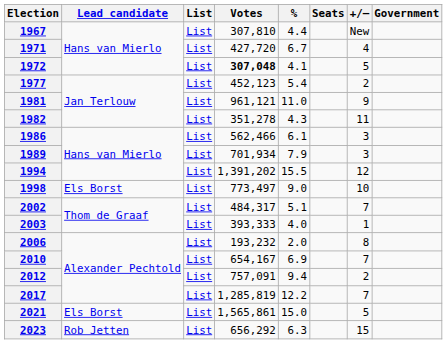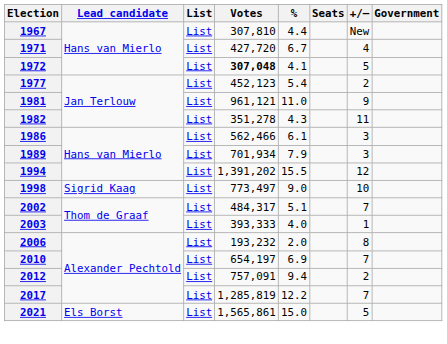1998 | Lead candidate: Els Borst -> Sigrid Kaag
2010 | Votes: 654,167 -> 654,197
- row: 2023 | Rob Jetten | List | 656,292 | 6.3 | 15
